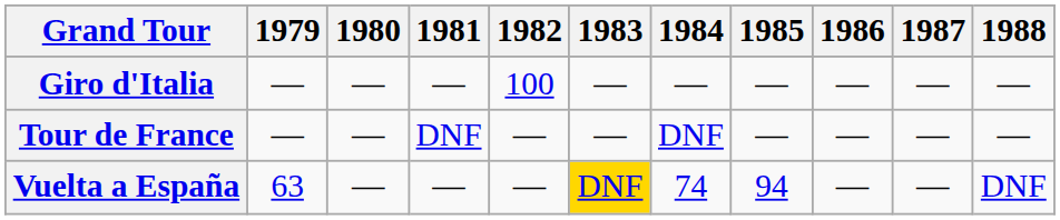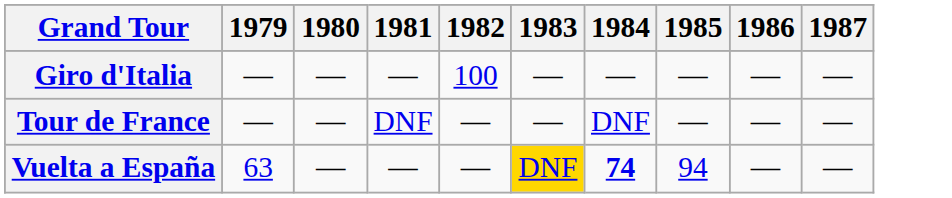- column: 1988 | — | — | DNF
Vuelta a España | 1984: normal -> bold
